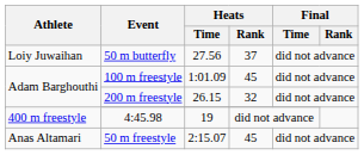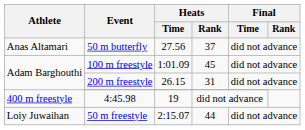50 m butterfly | Athlete: Loiy Juwaihan -> Anas Altamari
200 m freestyle | Heats / Rank: 32 -> 31
50 m freestyle | Athlete: Anas Altamari -> Loiy Juwaihan
50 m freestyle | Heats / Rank: 45 -> 44
